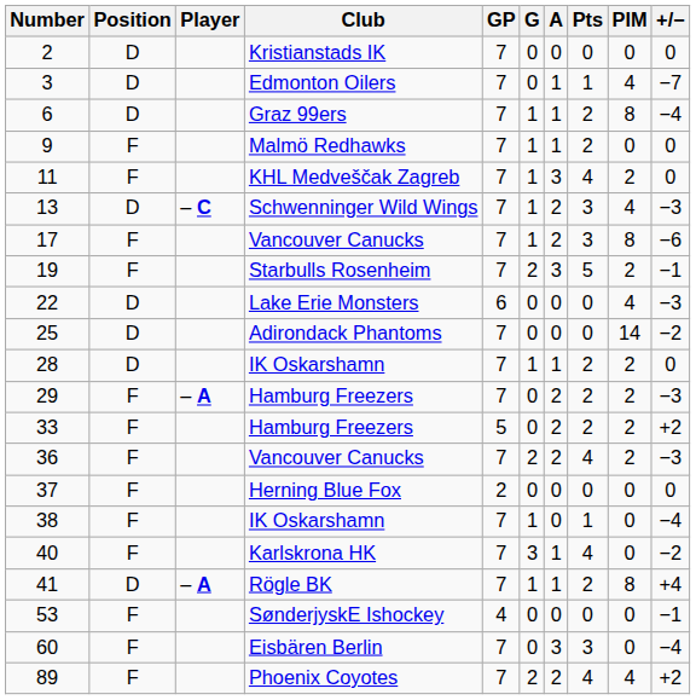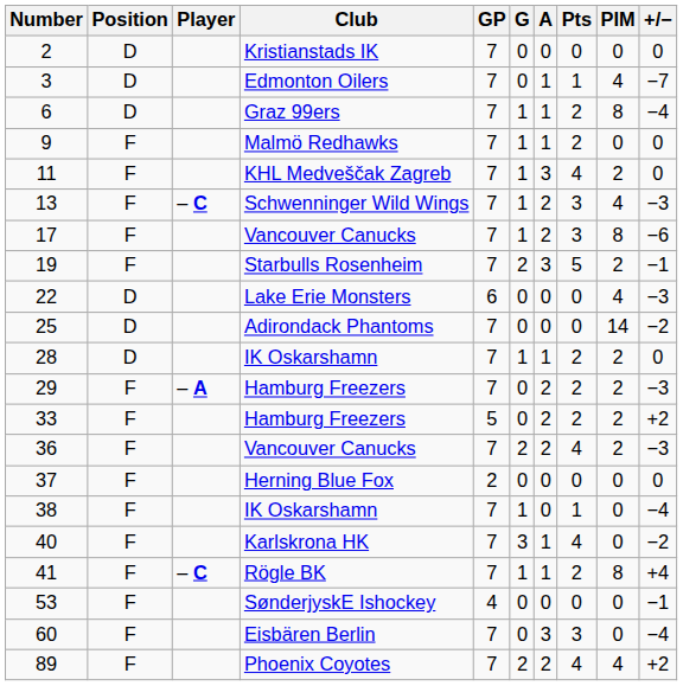13 | Position: D -> F
41 | Position: D -> F
41 | Player: – A -> – C
